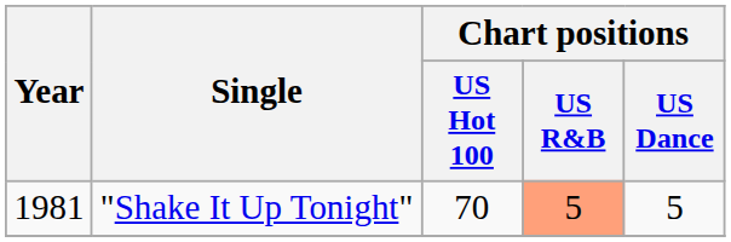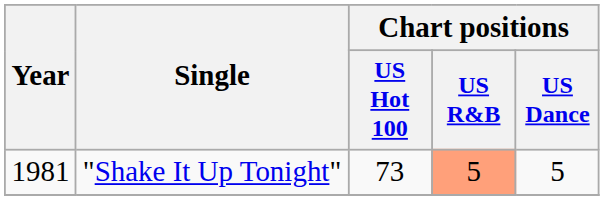"Shake It Up Tonight" | Chart positions / US Hot 100: 70 -> 73
